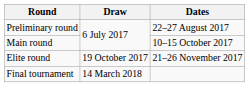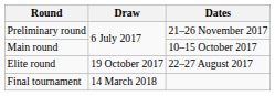Preliminary round | Dates: 22–27 August 2017 -> 21–26 November 2017
Elite round | Dates: 21–26 November 2017 -> 22–27 August 2017
